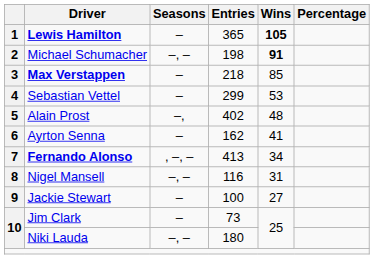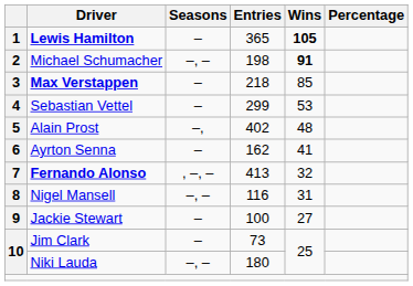7 | Wins: 34 -> 32
